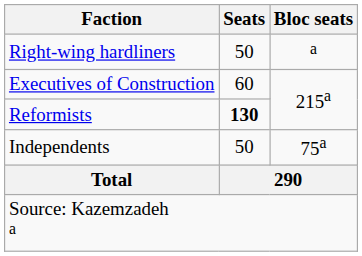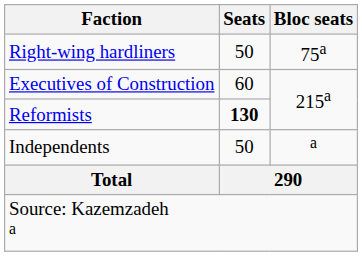Right-wing hardliners | Bloc seats: a -> 75a
Independents | Bloc seats: 75a -> a
